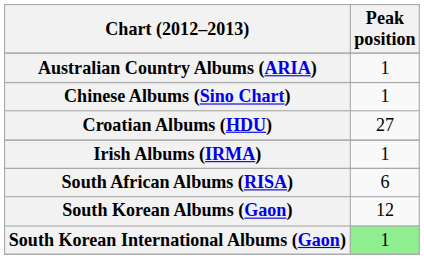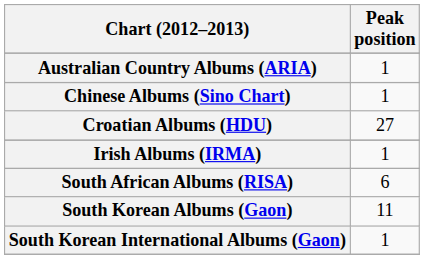South Korean Albums (Gaon) | Peak position: 12 -> 11
South Korean International Albums (Gaon) | Peak position: lightgreen background -> no background
